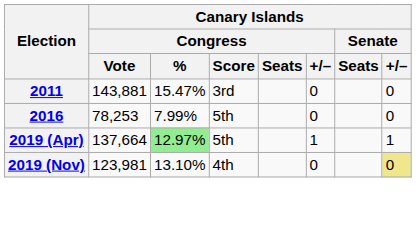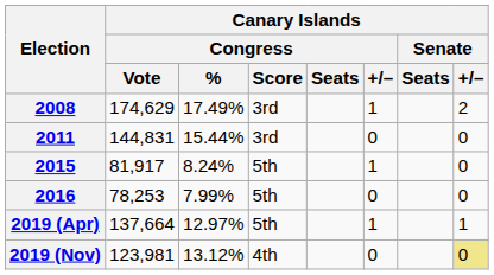+ row: 2008 | 174,629 | 17.49% | 3rd | 1 | 2
2011 | Canary Islands / Congress / Vote: 143,881 -> 144,831
2011 | Canary Islands / Congress / %: 15.47% -> 15.44%
+ row: 2015 | 81,917 | 8.24% | 5th | 1 | 0
2019 (Apr) | Canary Islands / Congress / %: lightgreen background -> no background
2019 (Nov) | Canary Islands / Congress / %: 13.10% -> 13.12%
